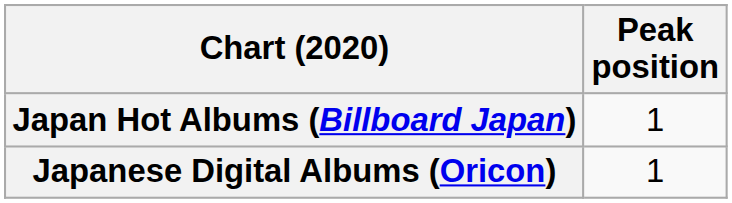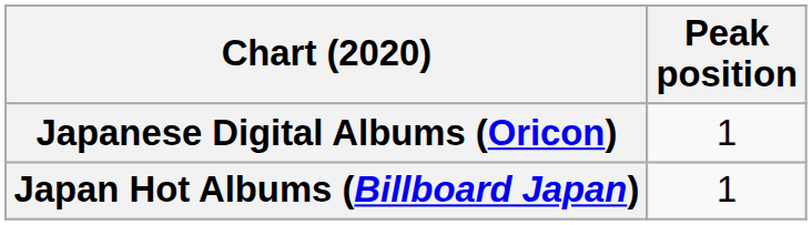rows swapped: Japan Hot Albums (Billboard Japan) <-> Japanese Digital Albums (Oricon)
